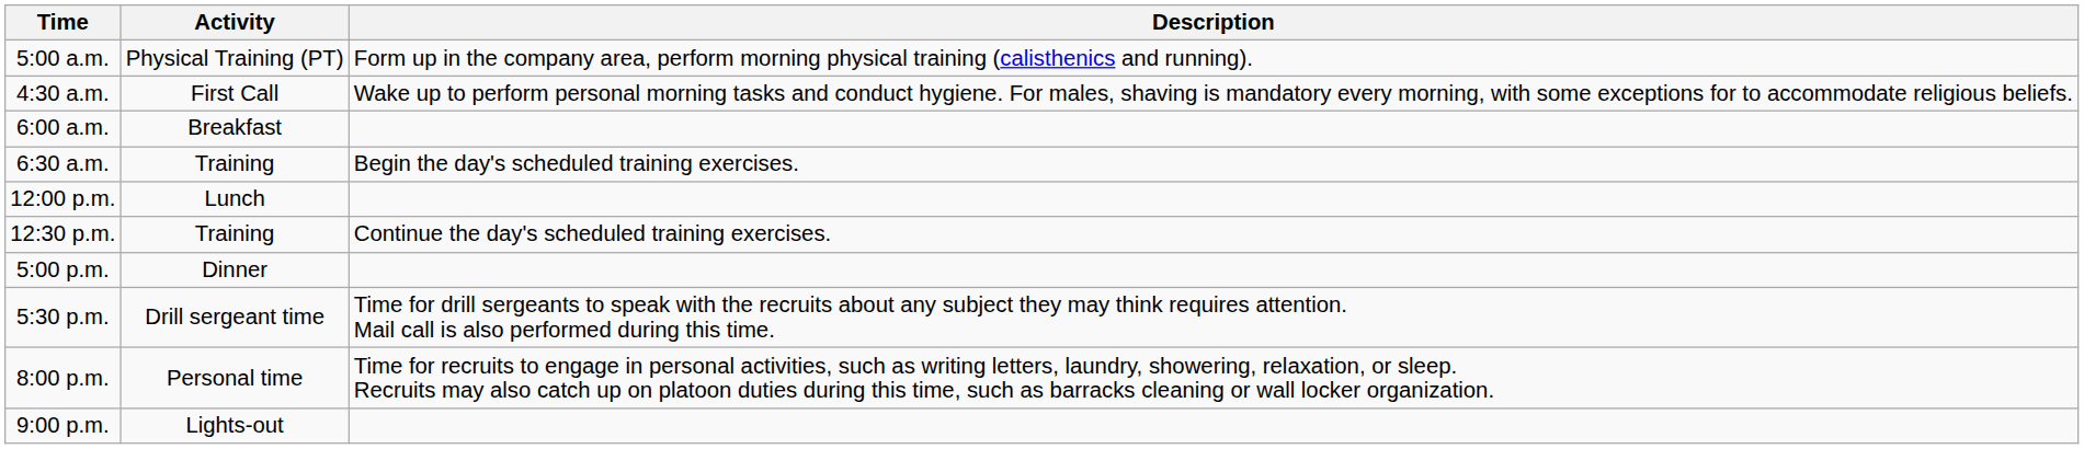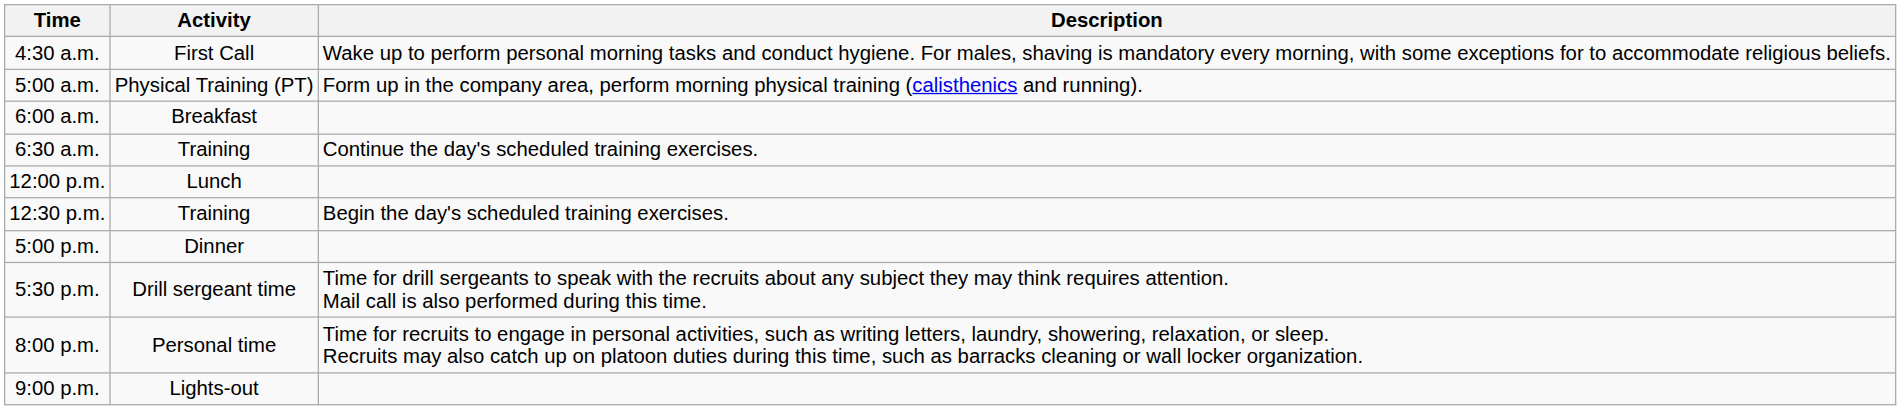rows swapped: 4:30 a.m. <-> 5:00 a.m.
6:30 a.m. | Description: Begin the day's scheduled training exercises. -> Continue the day's scheduled training exercises.
12:30 p.m. | Description: Continue the day's scheduled training exercises. -> Begin the day's scheduled training exercises.
